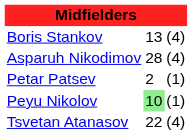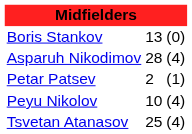Boris Stankov | column 3: (4) -> (0)
Peyu Nikolov | column 2: lightgreen background -> no background
Peyu Nikolov | column 3: (1) -> (4)
Tsvetan Atanasov | column 2: 22 -> 25
